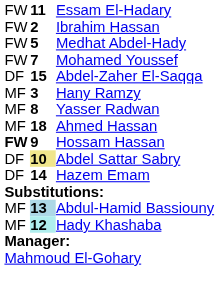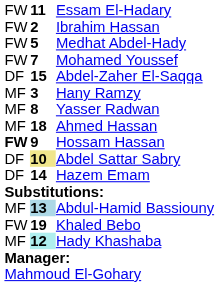+ row: FW | 19 | Khaled Bebo
